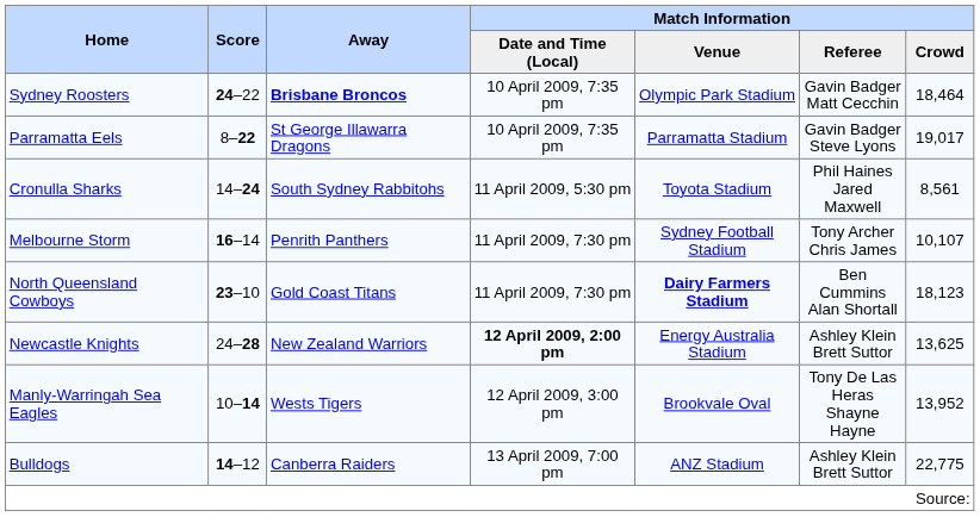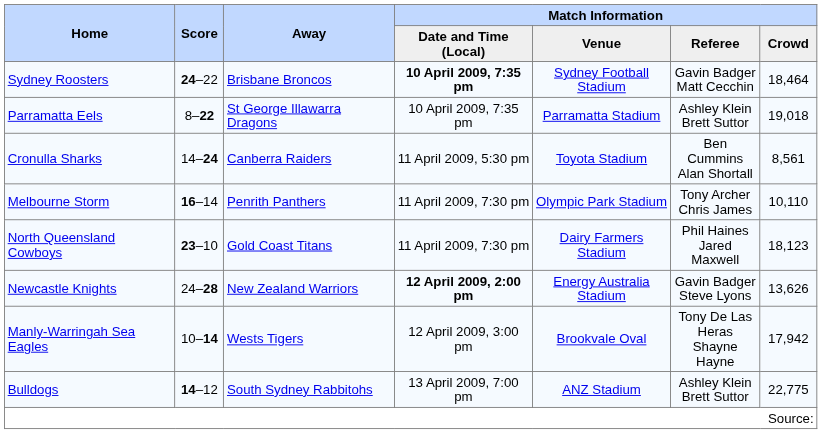Sydney Roosters | Away: bold -> normal
Sydney Roosters | Match Information / Date and Time (Local): normal -> bold
Sydney Roosters | Match Information / Venue: Olympic Park Stadium -> Sydney Football Stadium
Parramatta Eels | Match Information / Referee: Gavin Badger Steve Lyons -> Ashley Klein Brett Suttor
Parramatta Eels | Match Information / Crowd: 19,017 -> 19,018
Cronulla Sharks | Away: South Sydney Rabbitohs -> Canberra Raiders
Cronulla Sharks | Match Information / Referee: Phil Haines Jared Maxwell -> Ben Cummins Alan Shortall
Melbourne Storm | Match Information / Venue: Sydney Football Stadium -> Olympic Park Stadium
Melbourne Storm | Match Information / Crowd: 10,107 -> 10,110
North Queensland Cowboys | Match Information / Venue: bold -> normal
North Queensland Cowboys | Match Information / Referee: Ben Cummins Alan Shortall -> Phil Haines Jared Maxwell
Newcastle Knights | Match Information / Referee: Ashley Klein Brett Suttor -> Gavin Badger Steve Lyons
Newcastle Knights | Match Information / Crowd: 13,625 -> 13,626
Manly-Warringah Sea Eagles | Match Information / Crowd: 13,952 -> 17,942
Bulldogs | Away: Canberra Raiders -> South Sydney Rabbitohs
